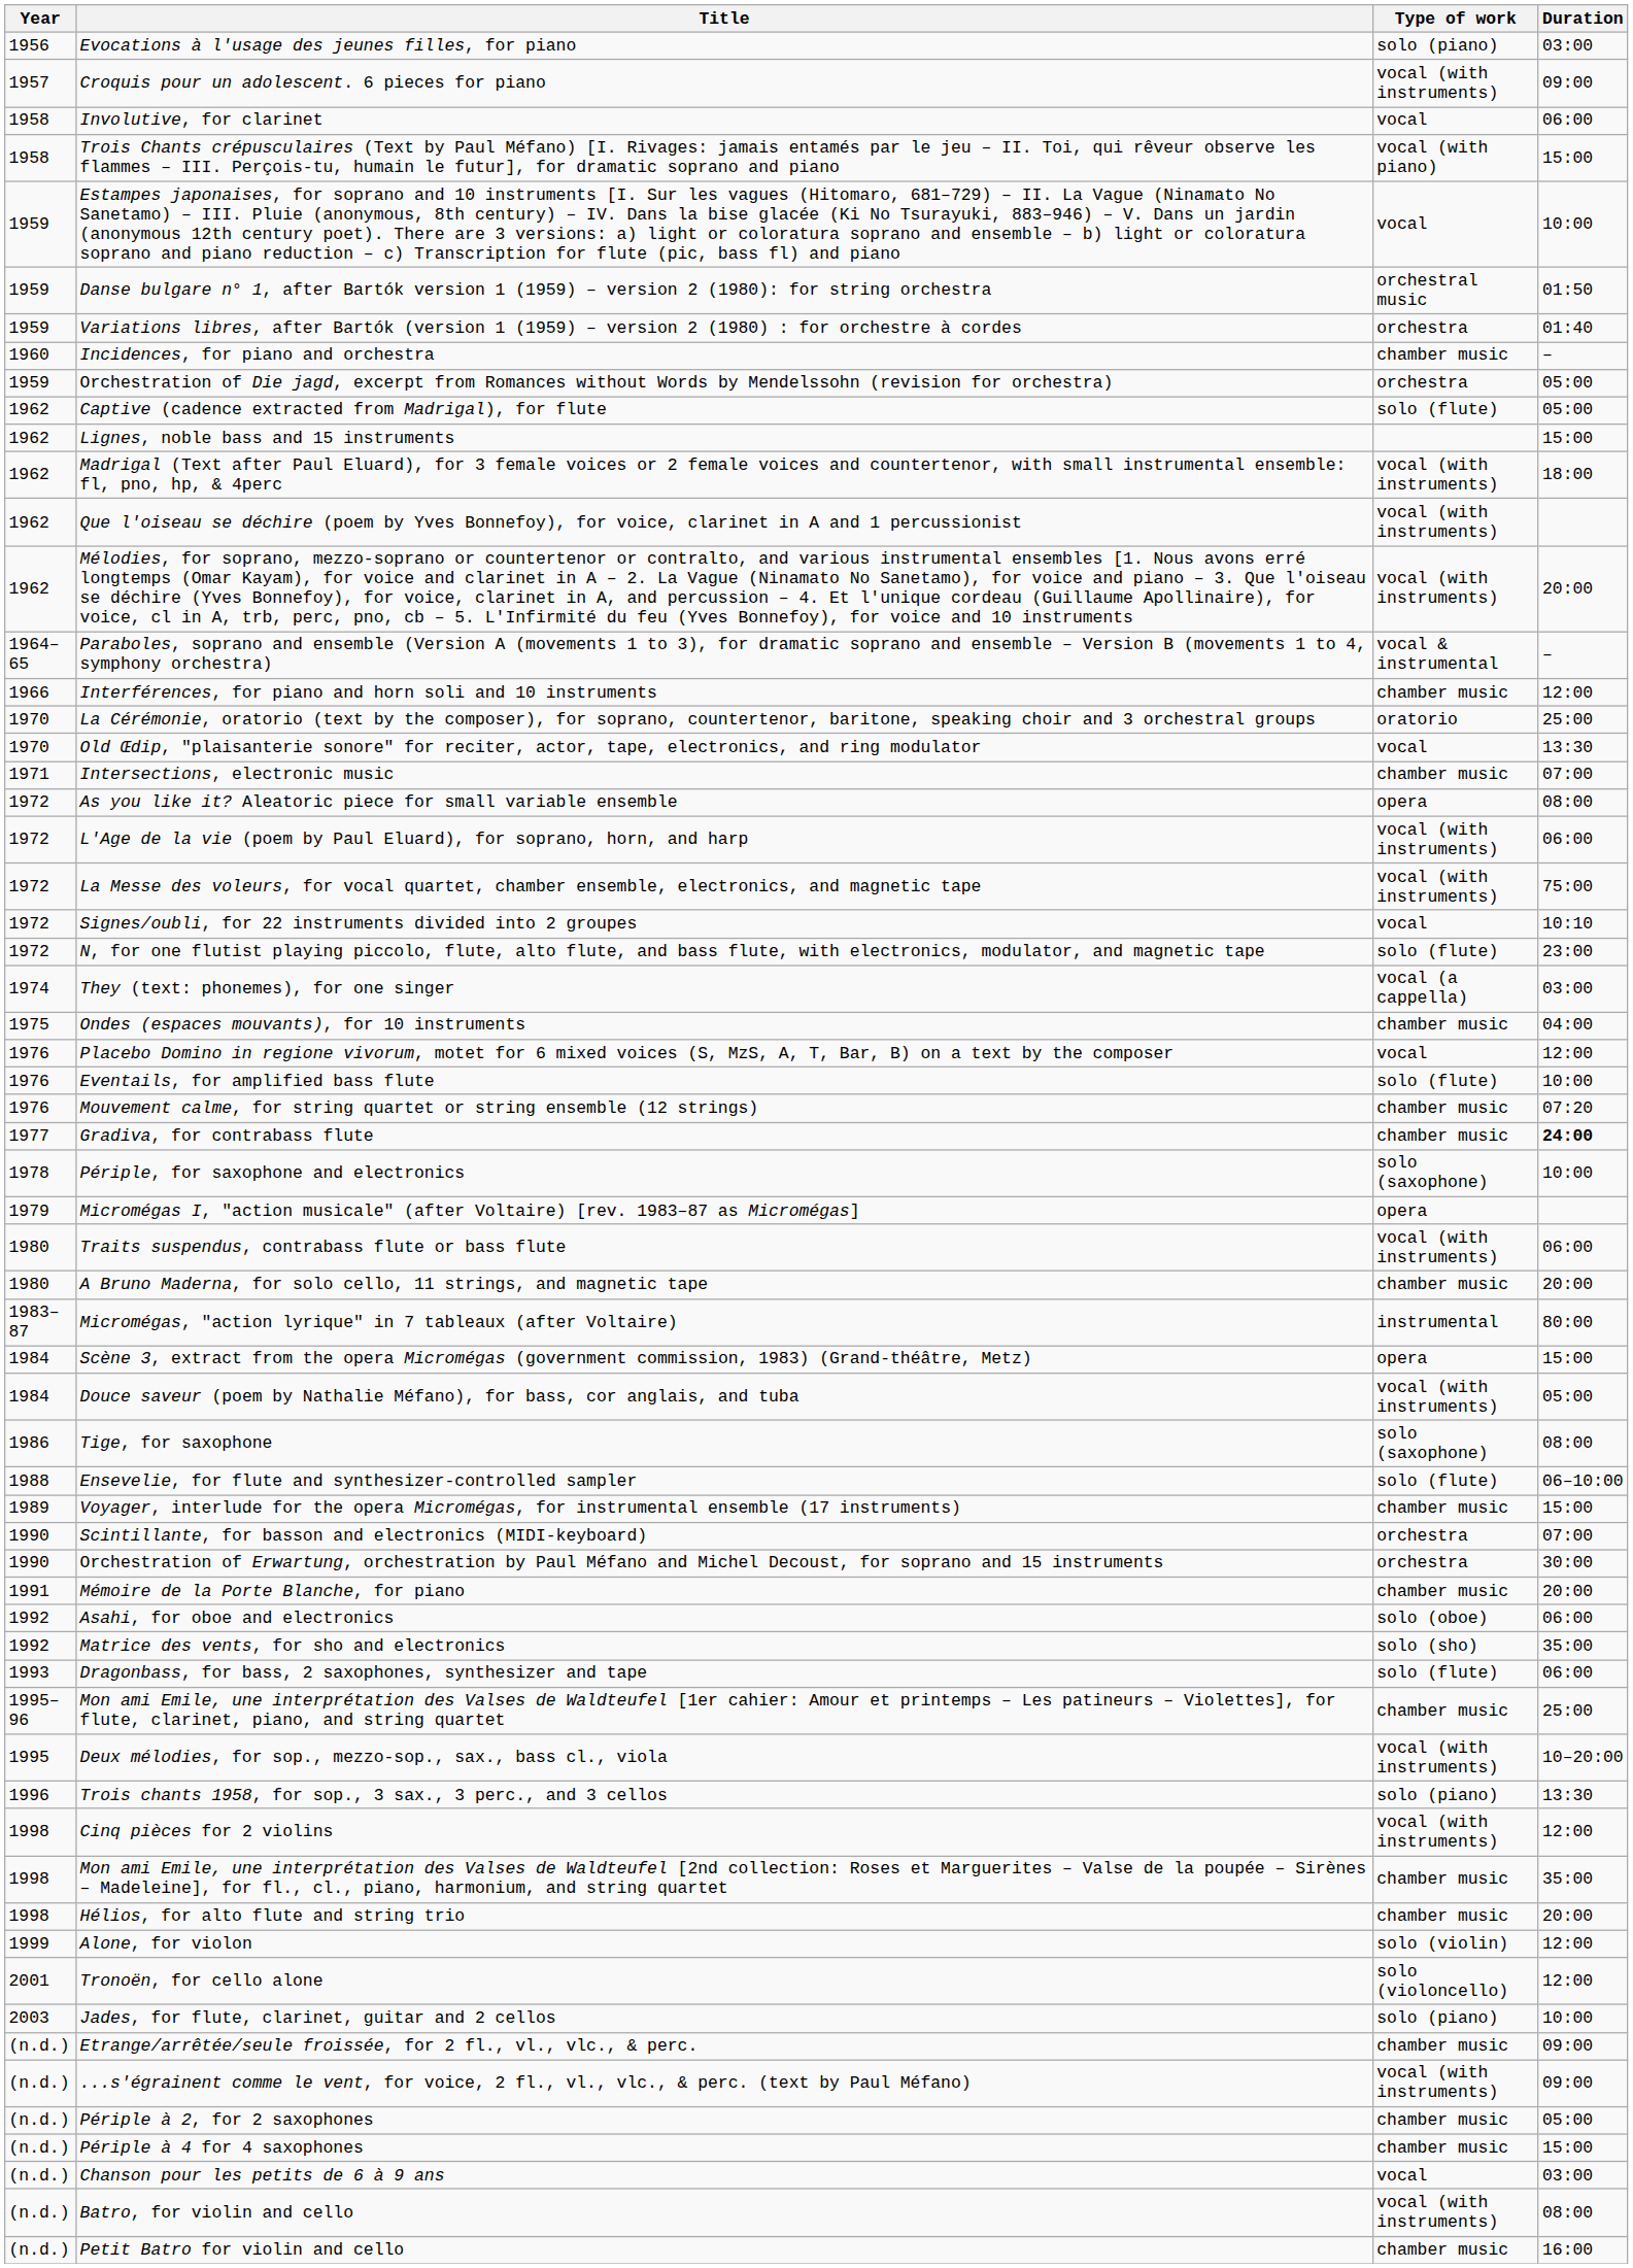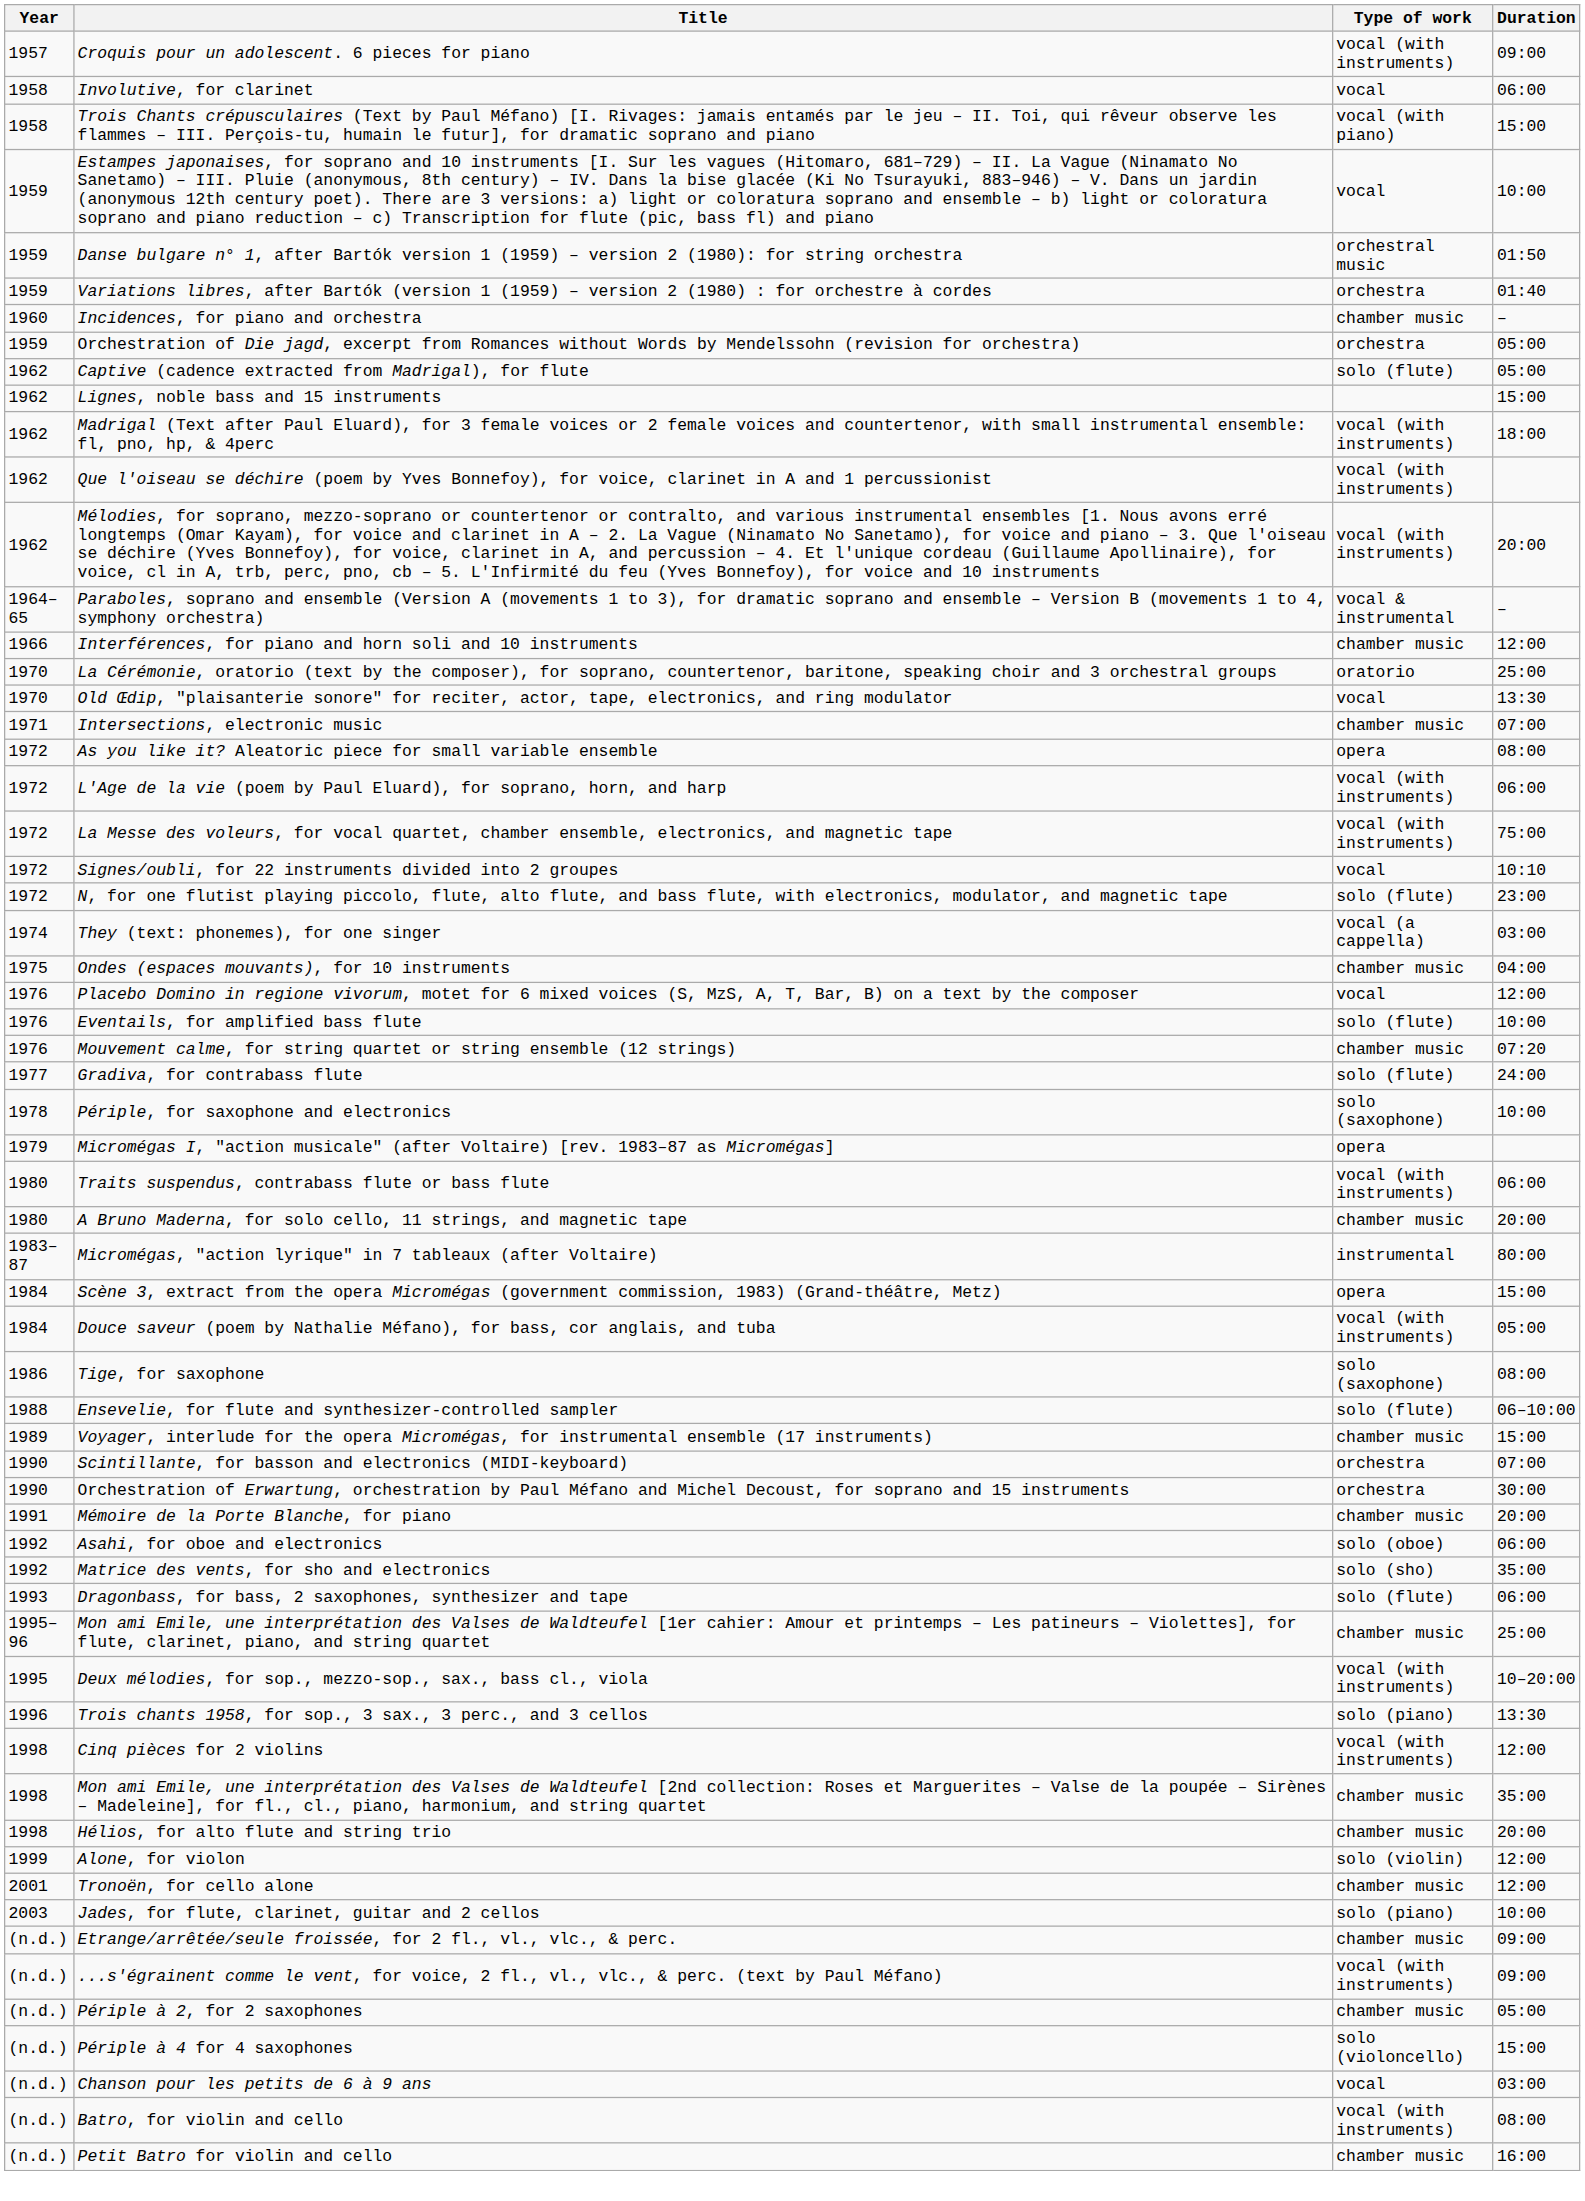- row: 1956 | Evocations à l'usage des jeunes filles, for piano | solo (piano) | 03:00
Gradiva, for contrabass flute | Type of work: chamber music -> solo (flute)
Gradiva, for contrabass flute | Duration: bold -> normal
Tronoën, for cello alone | Type of work: solo (violoncello) -> chamber music
Périple à 4 for 4 saxophones | Type of work: chamber music -> solo (violoncello)
